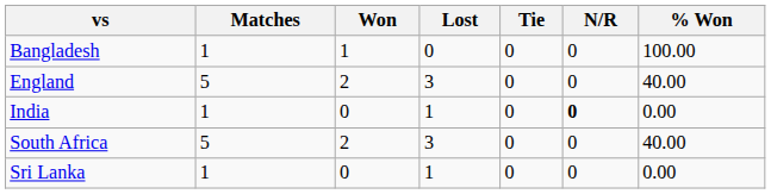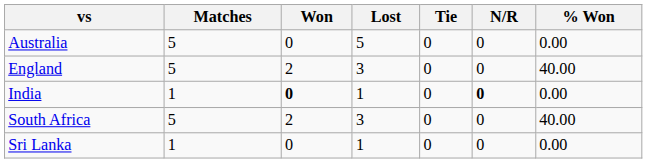+ row: Australia | 5 | 0 | 5 | 0 | 0 | 0.00
- row: Bangladesh | 1 | 1 | 0 | 0 | 0 | 100.00
India | Won: normal -> bold
